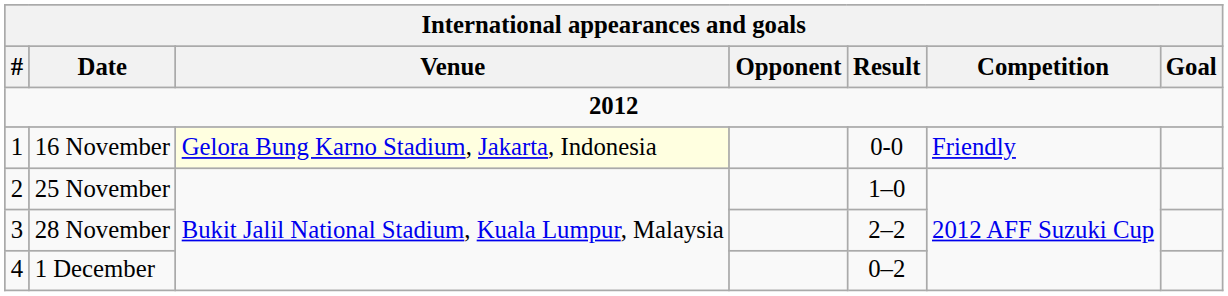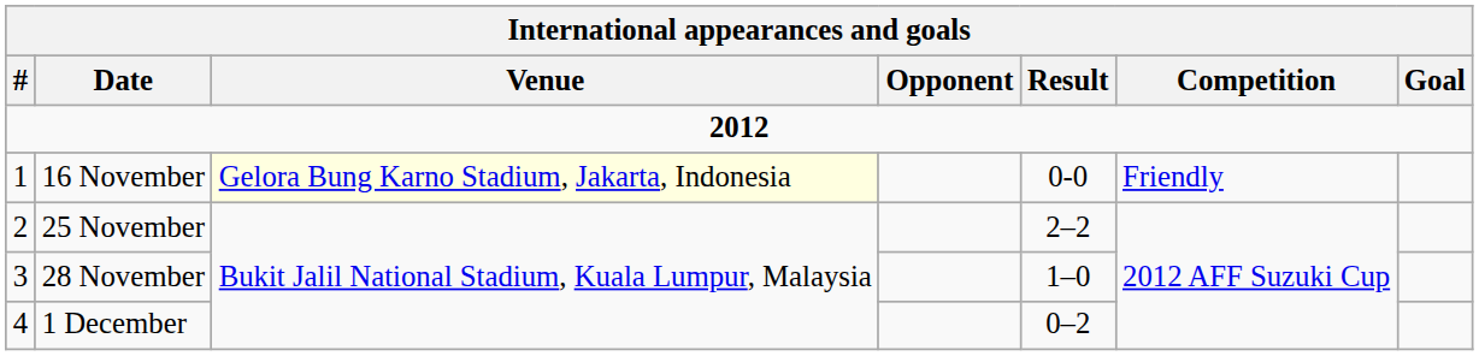25 November | Result: 1–0 -> 2–2
28 November | Result: 2–2 -> 1–0
